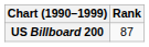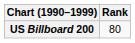US Billboard 200 | Rank: 87 -> 80
